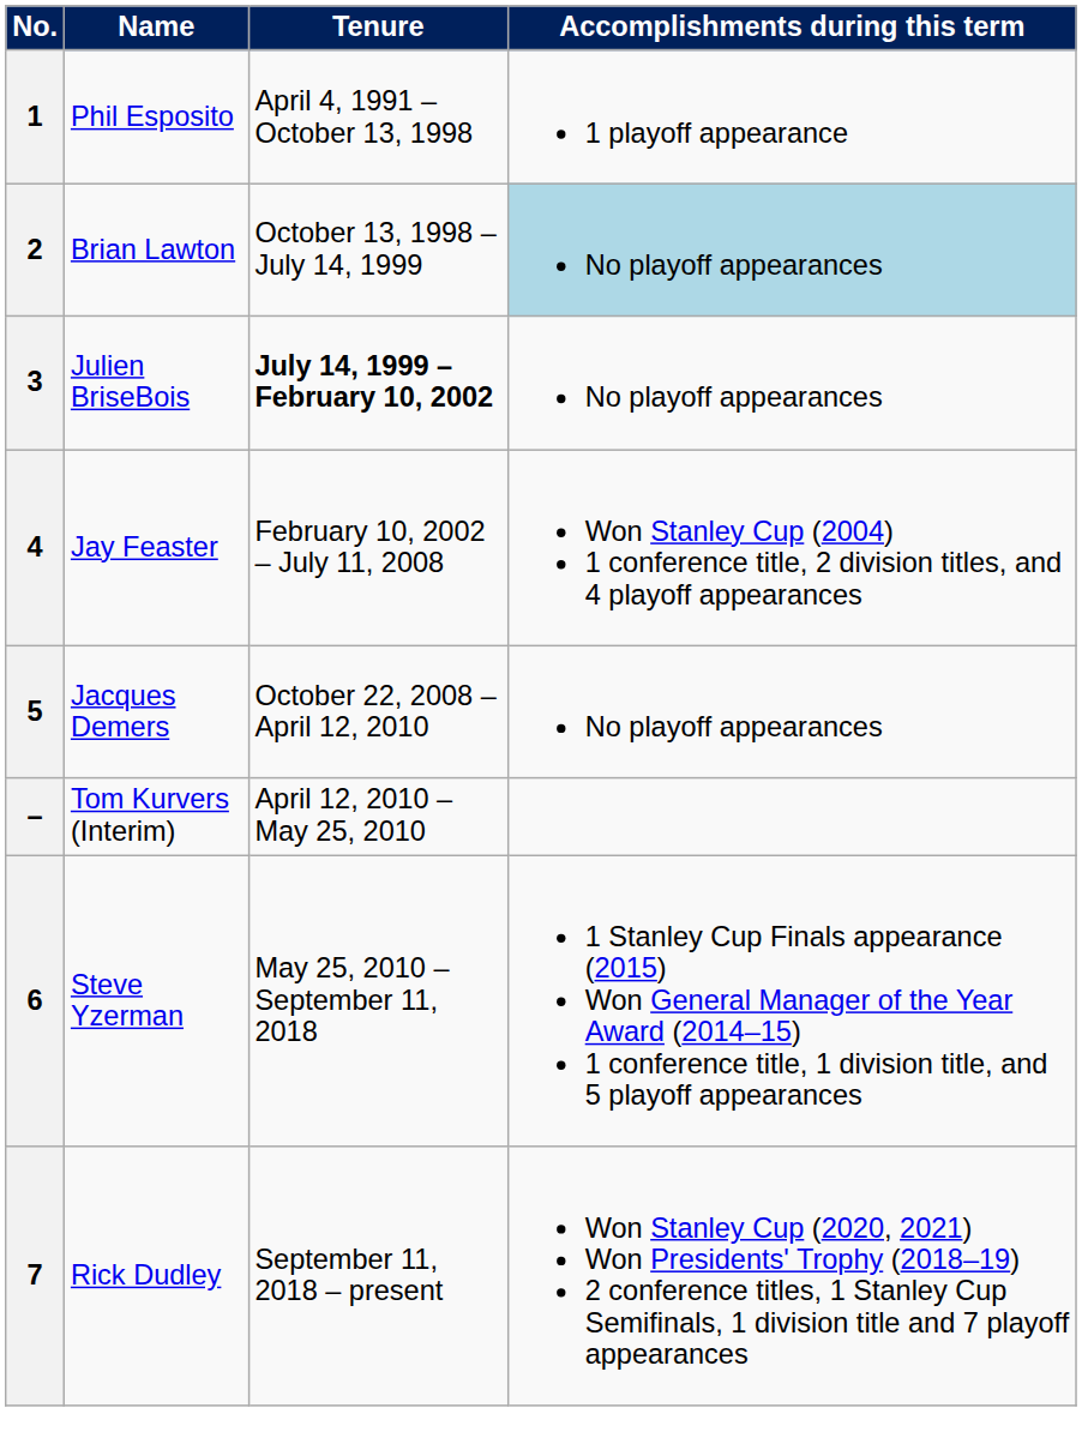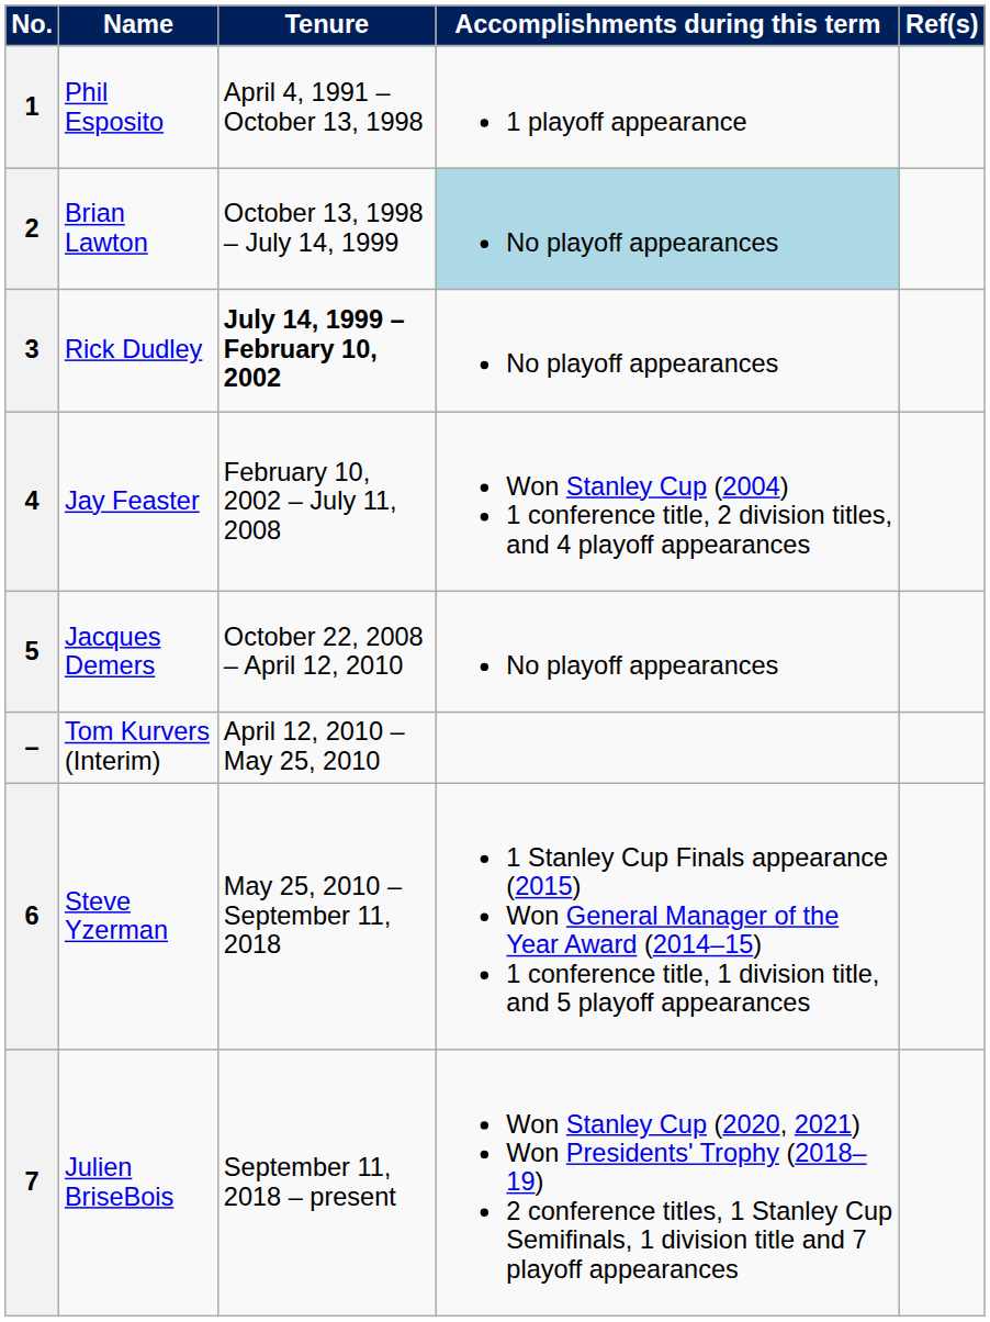+ column: Ref(s)
3 | Name: Julien BriseBois -> Rick Dudley
7 | Name: Rick Dudley -> Julien BriseBois
